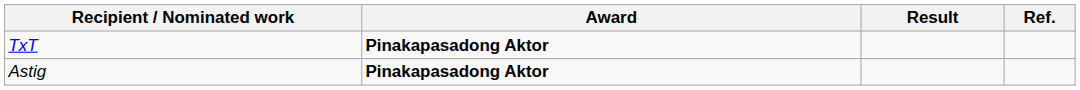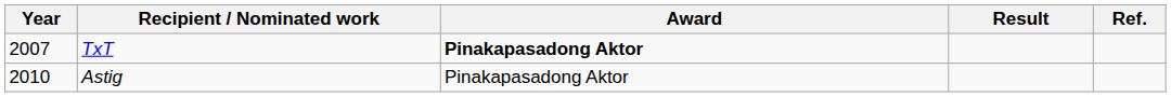+ column: Year | 2007 | 2010
Astig | Award: bold -> normal
